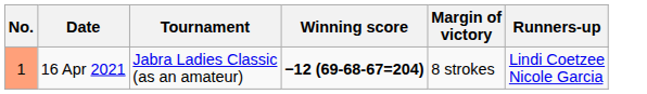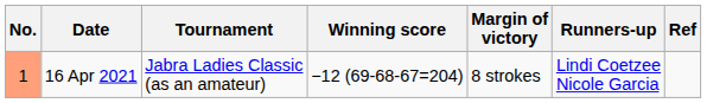+ column: Ref
16 Apr 2021 | Winning score: bold -> normal
